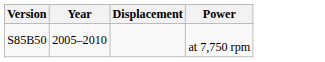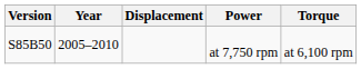+ column: Torque | at 6,100 rpm
